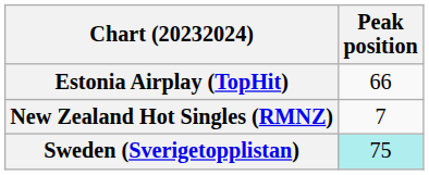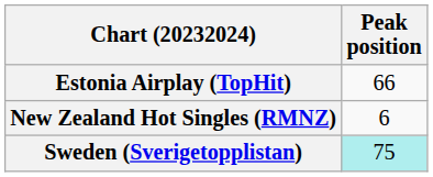New Zealand Hot Singles (RMNZ) | Peak position: 7 -> 6
